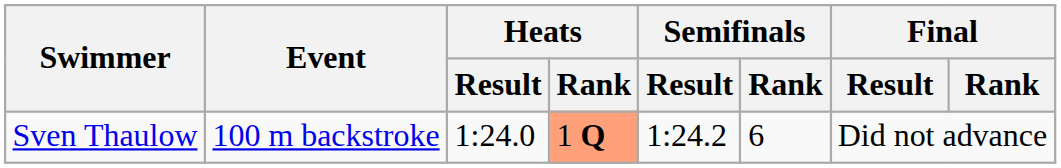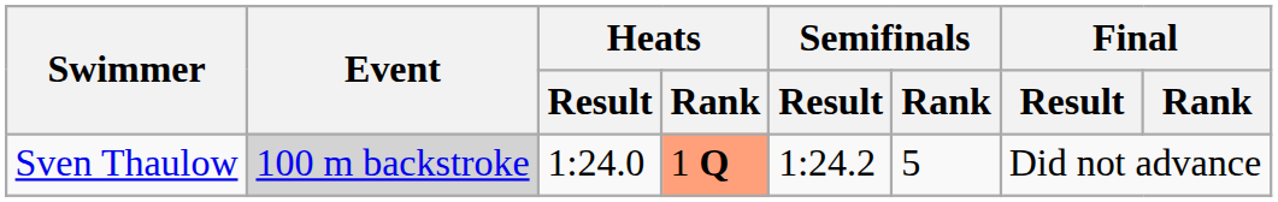Sven Thaulow | Event: no background -> lightgrey background
Sven Thaulow | Semifinals / Rank: 6 -> 5
